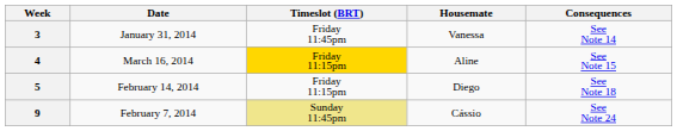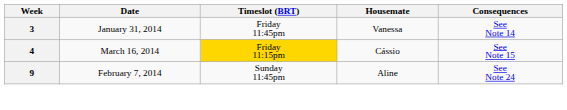4 | Housemate: Aline -> Cássio
- row: 5 | February 14, 2014 | Friday 11:15pm | Diego | See Note 18
9 | Timeslot (BRT): khaki background -> no background
9 | Housemate: Cássio -> Aline
